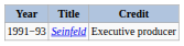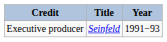columns swapped: Year <-> Credit
